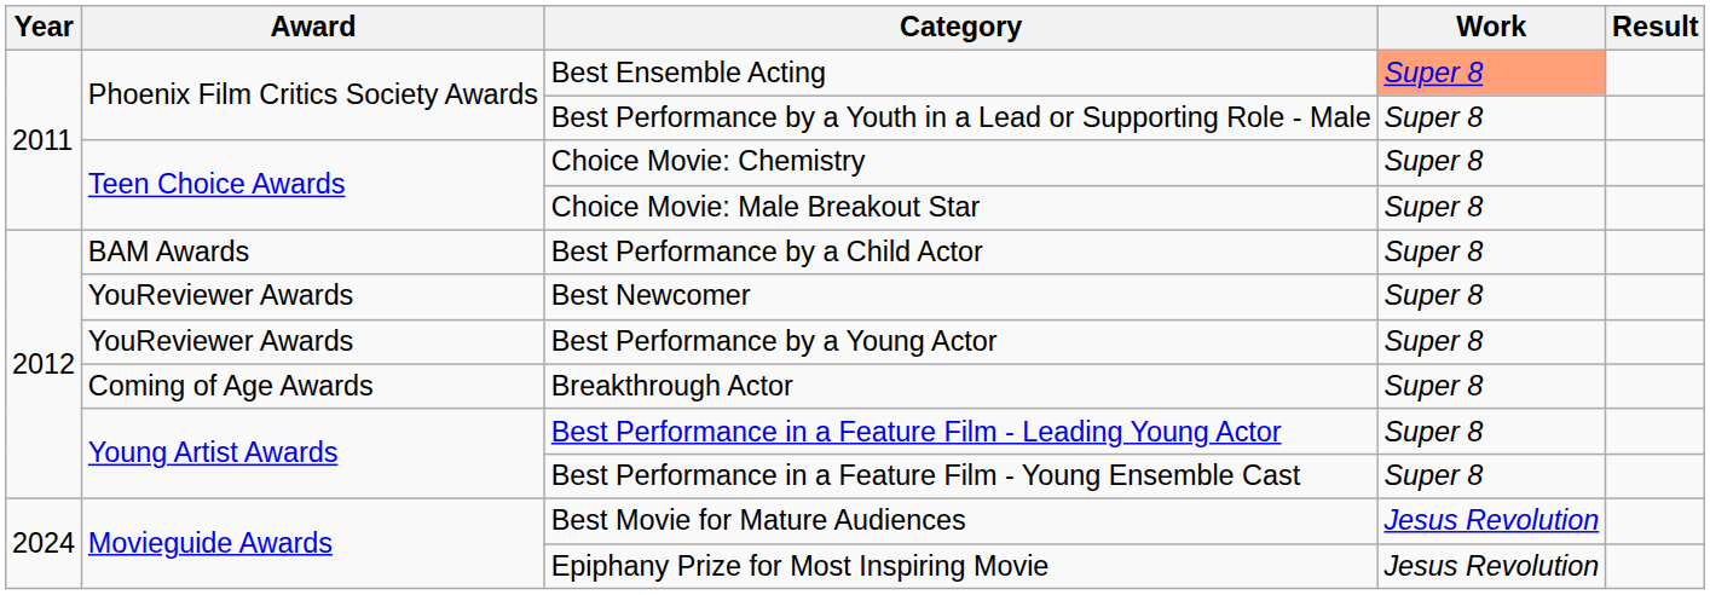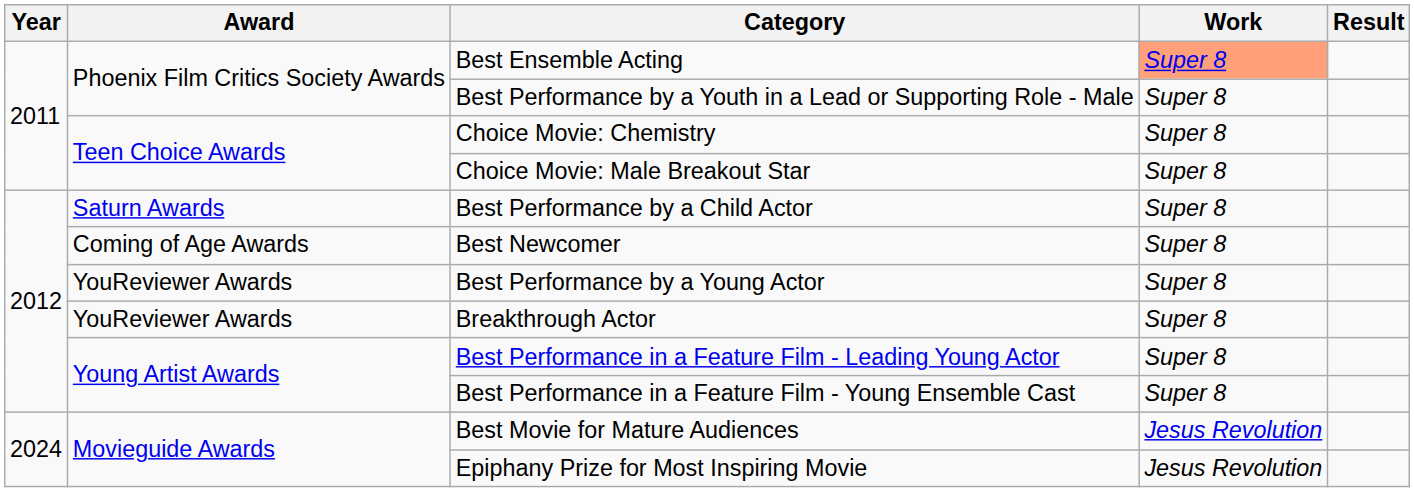Best Performance by a Child Actor | Award: BAM Awards -> Saturn Awards
Best Newcomer | Award: YouReviewer Awards -> Coming of Age Awards
Breakthrough Actor | Award: Coming of Age Awards -> YouReviewer Awards
